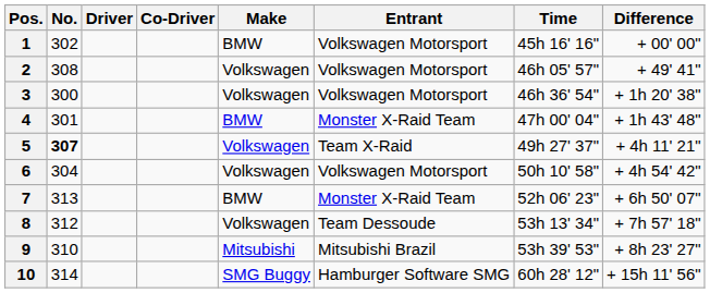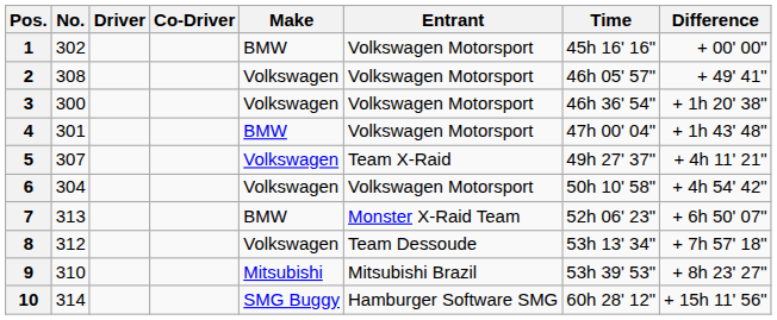4 | Entrant: Monster X-Raid Team -> Volkswagen Motorsport
5 | No.: bold -> normal
